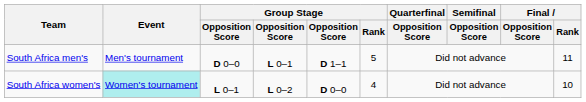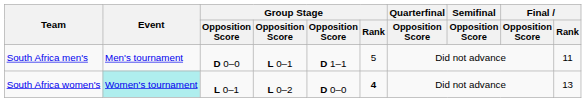South Africa women's | Group Stage / Rank: normal -> bold
South Africa women's | Final / Rank: 10 -> 13
